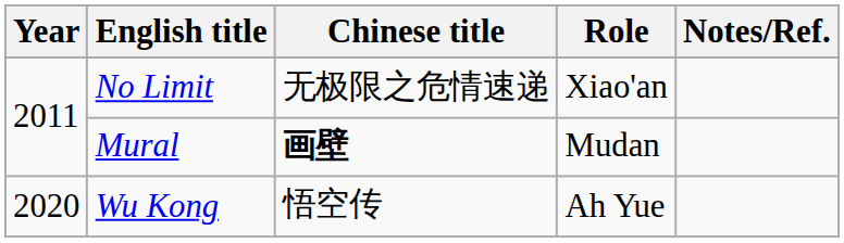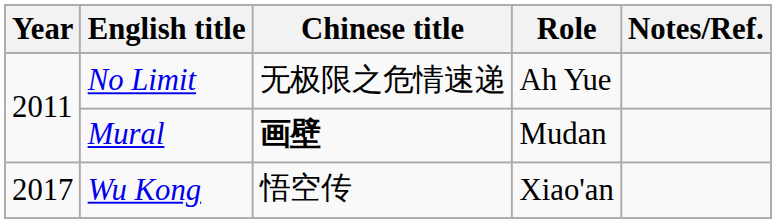No Limit | Role: Xiao'an -> Ah Yue
Wu Kong | Year: 2020 -> 2017
Wu Kong | Role: Ah Yue -> Xiao'an
